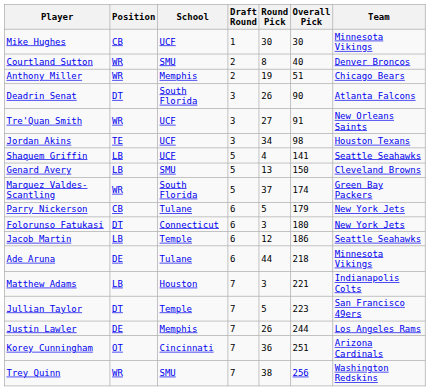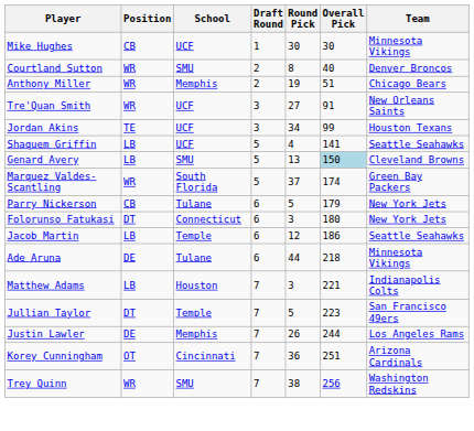- row: Deadrin Senat | DT | South Florida | 3 | 26 | 90 | Atlanta Falcons
Jordan Akins | Overall Pick: 98 -> 99
Genard Avery | Overall Pick: no background -> lightblue background
